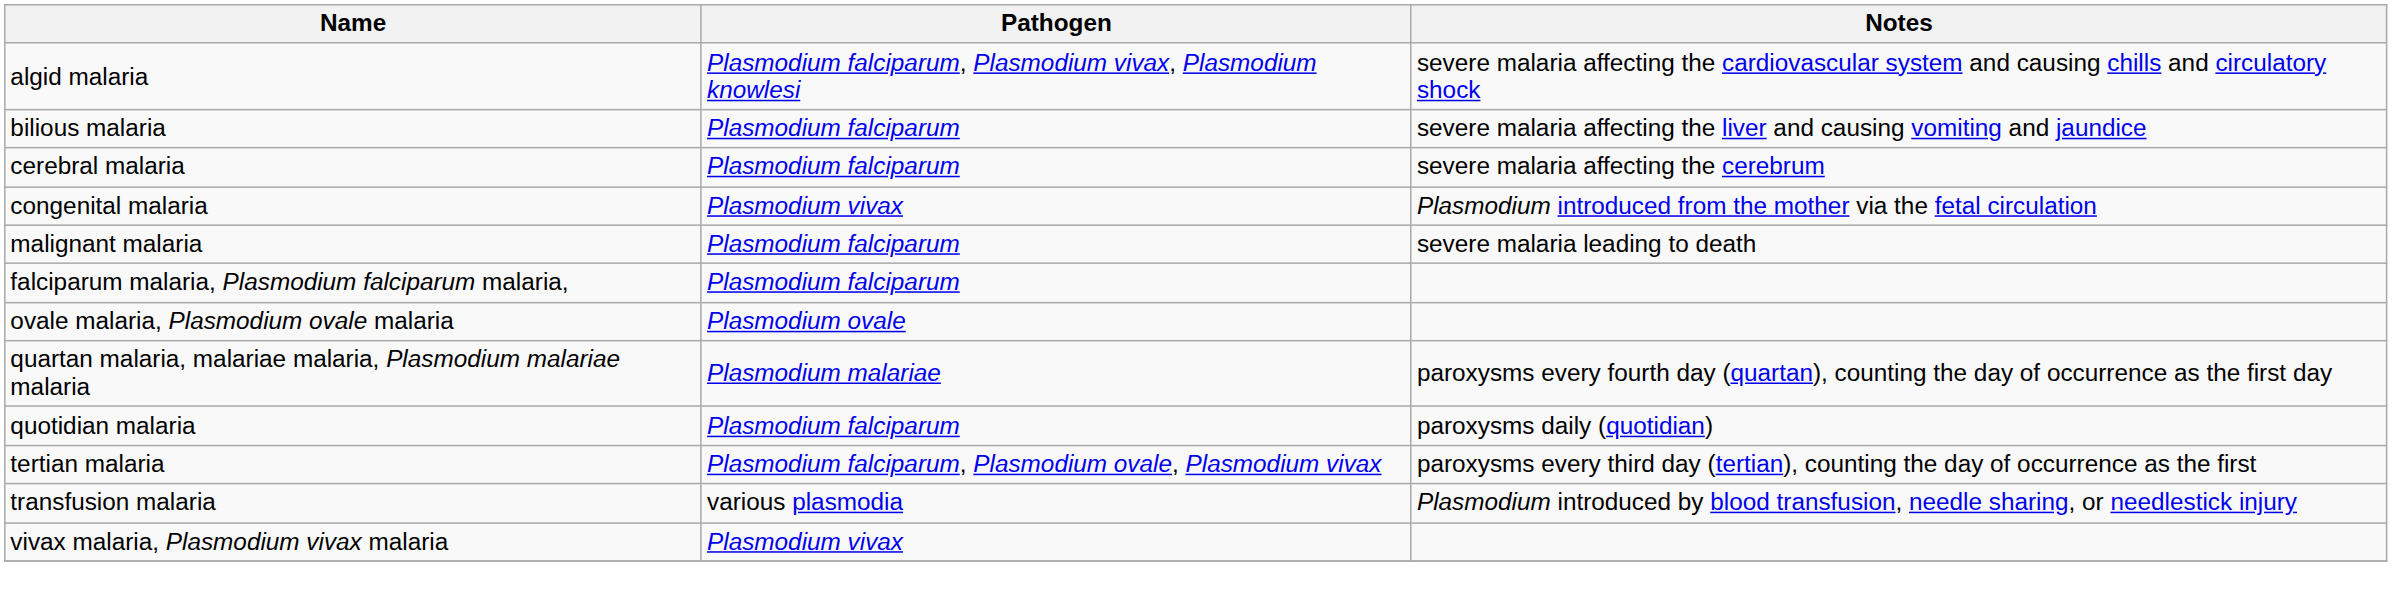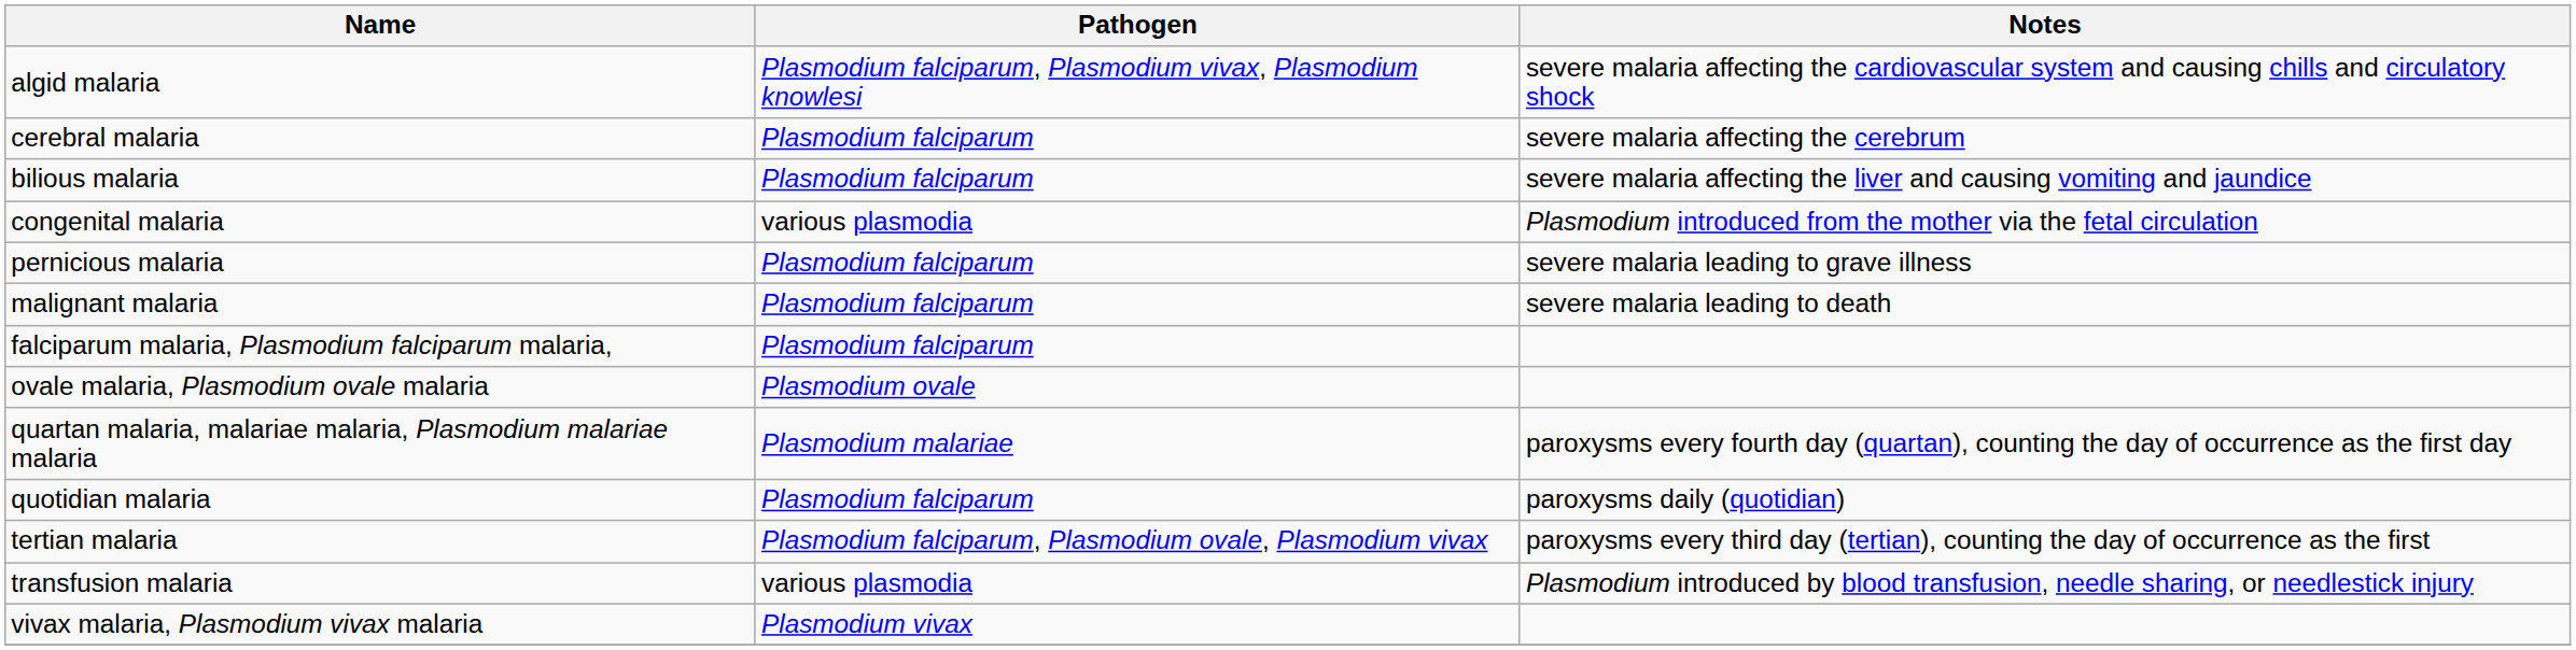rows swapped: bilious malaria <-> cerebral malaria
congenital malaria | Pathogen: Plasmodium vivax -> various plasmodia
+ row: pernicious malaria | Plasmodium falciparum | severe malaria leading to grave illness
